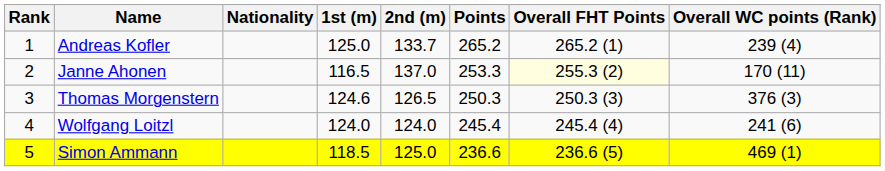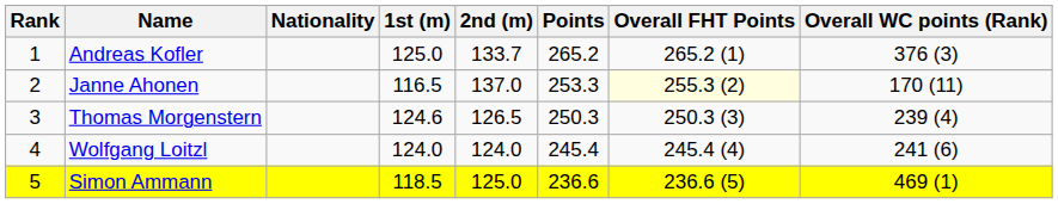Andreas Kofler | Overall WC points (Rank): 239 (4) -> 376 (3)
Thomas Morgenstern | Overall WC points (Rank): 376 (3) -> 239 (4)
